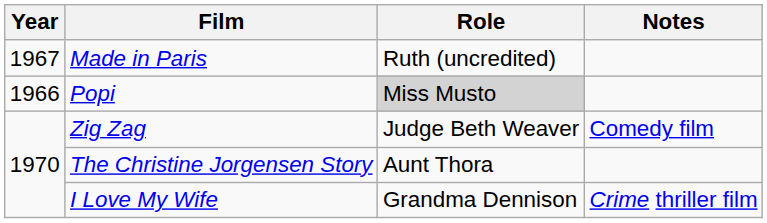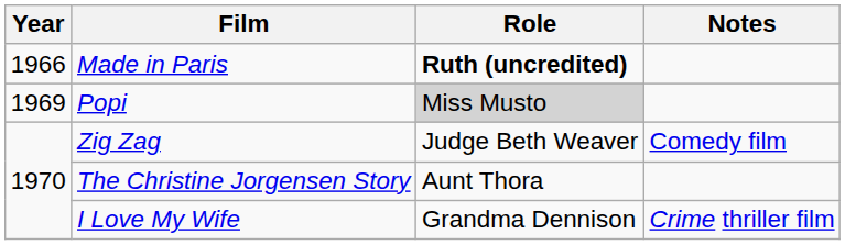Made in Paris | Year: 1967 -> 1966
Made in Paris | Role: normal -> bold
Popi | Year: 1966 -> 1969
